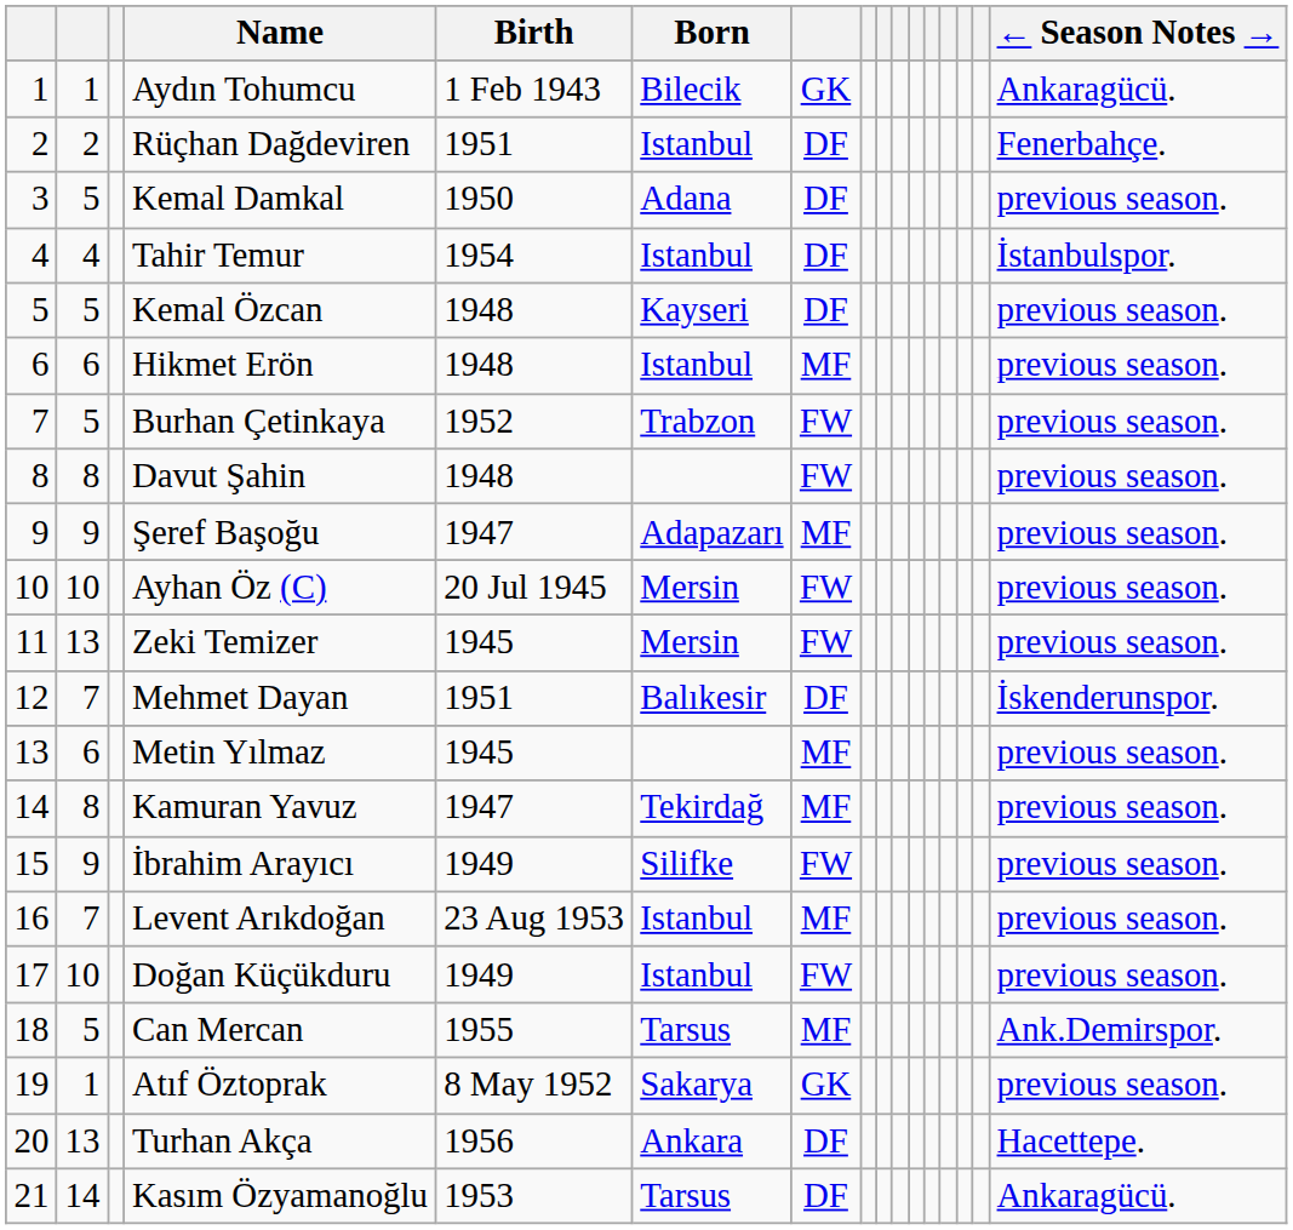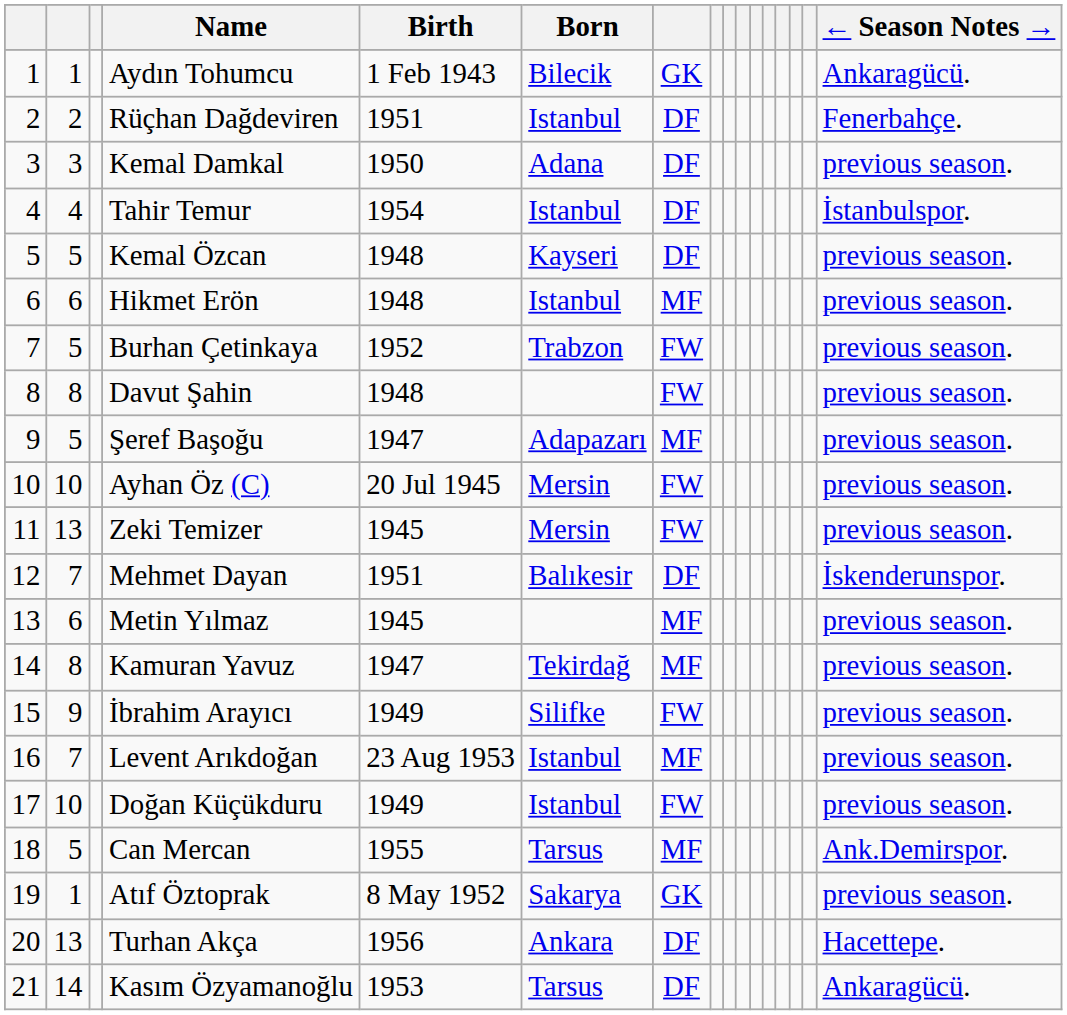Kemal Damkal | column 2: 5 -> 3
Şeref Başoğu | column 2: 9 -> 5
